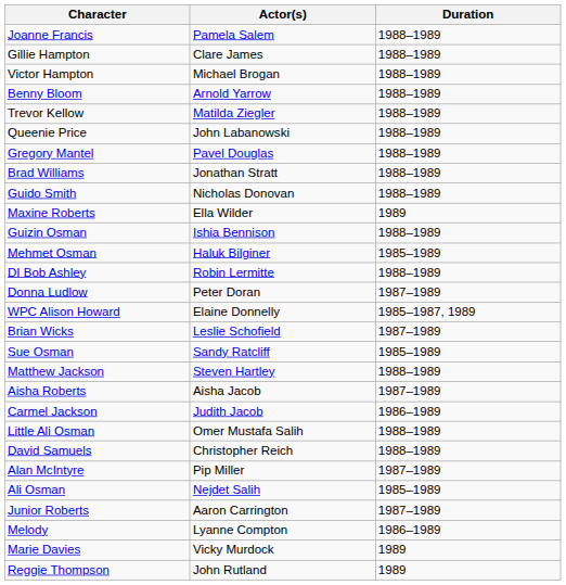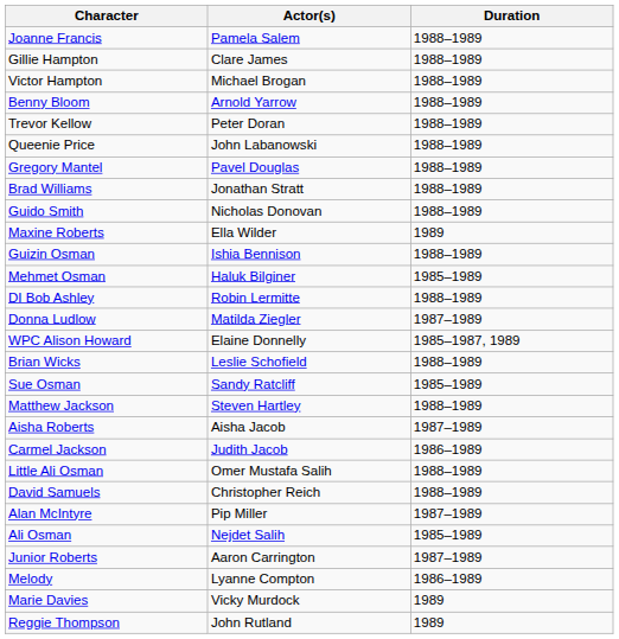Trevor Kellow | Actor(s): Matilda Ziegler -> Peter Doran
Donna Ludlow | Actor(s): Peter Doran -> Matilda Ziegler
Brian Wicks | Duration: 1987–1989 -> 1988–1989
